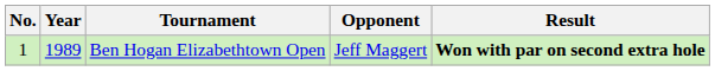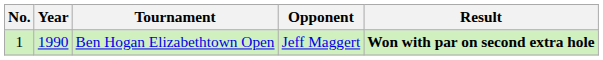Ben Hogan Elizabethtown Open | Year: 1989 -> 1990
